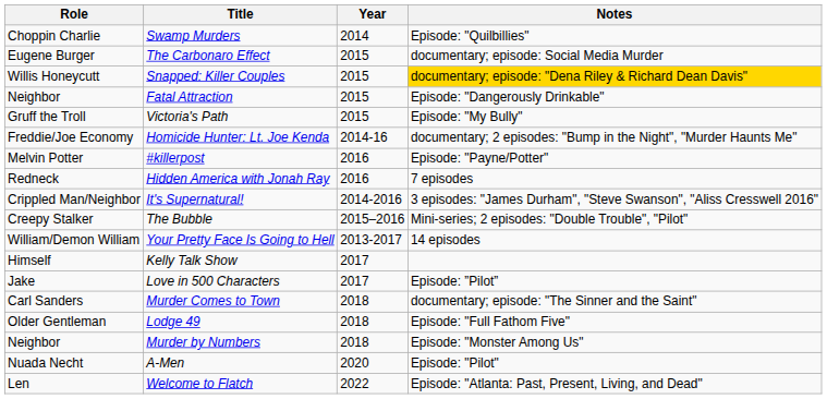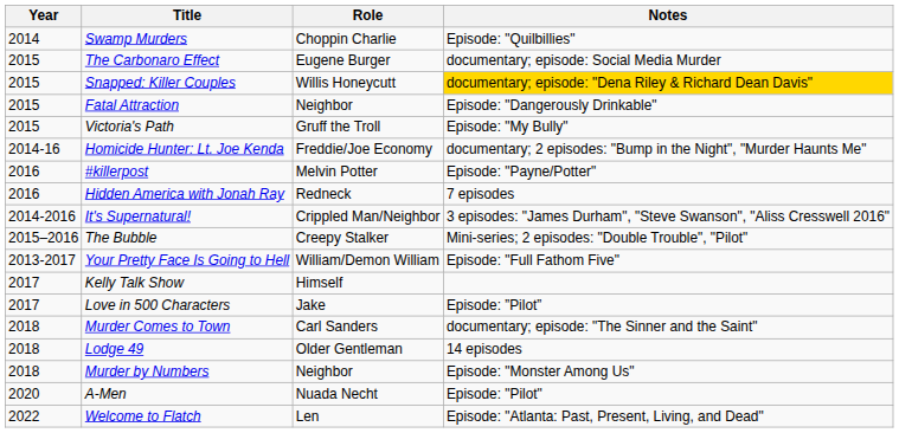columns swapped: Year <-> Role
Your Pretty Face Is Going to Hell | Notes: 14 episodes -> Episode: "Full Fathom Five"
Lodge 49 | Notes: Episode: "Full Fathom Five" -> 14 episodes
